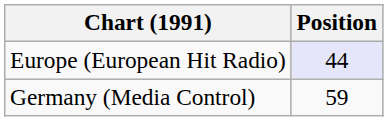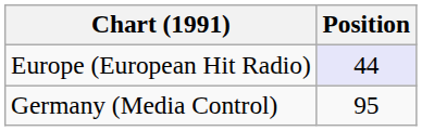Germany (Media Control) | Position: 59 -> 95
